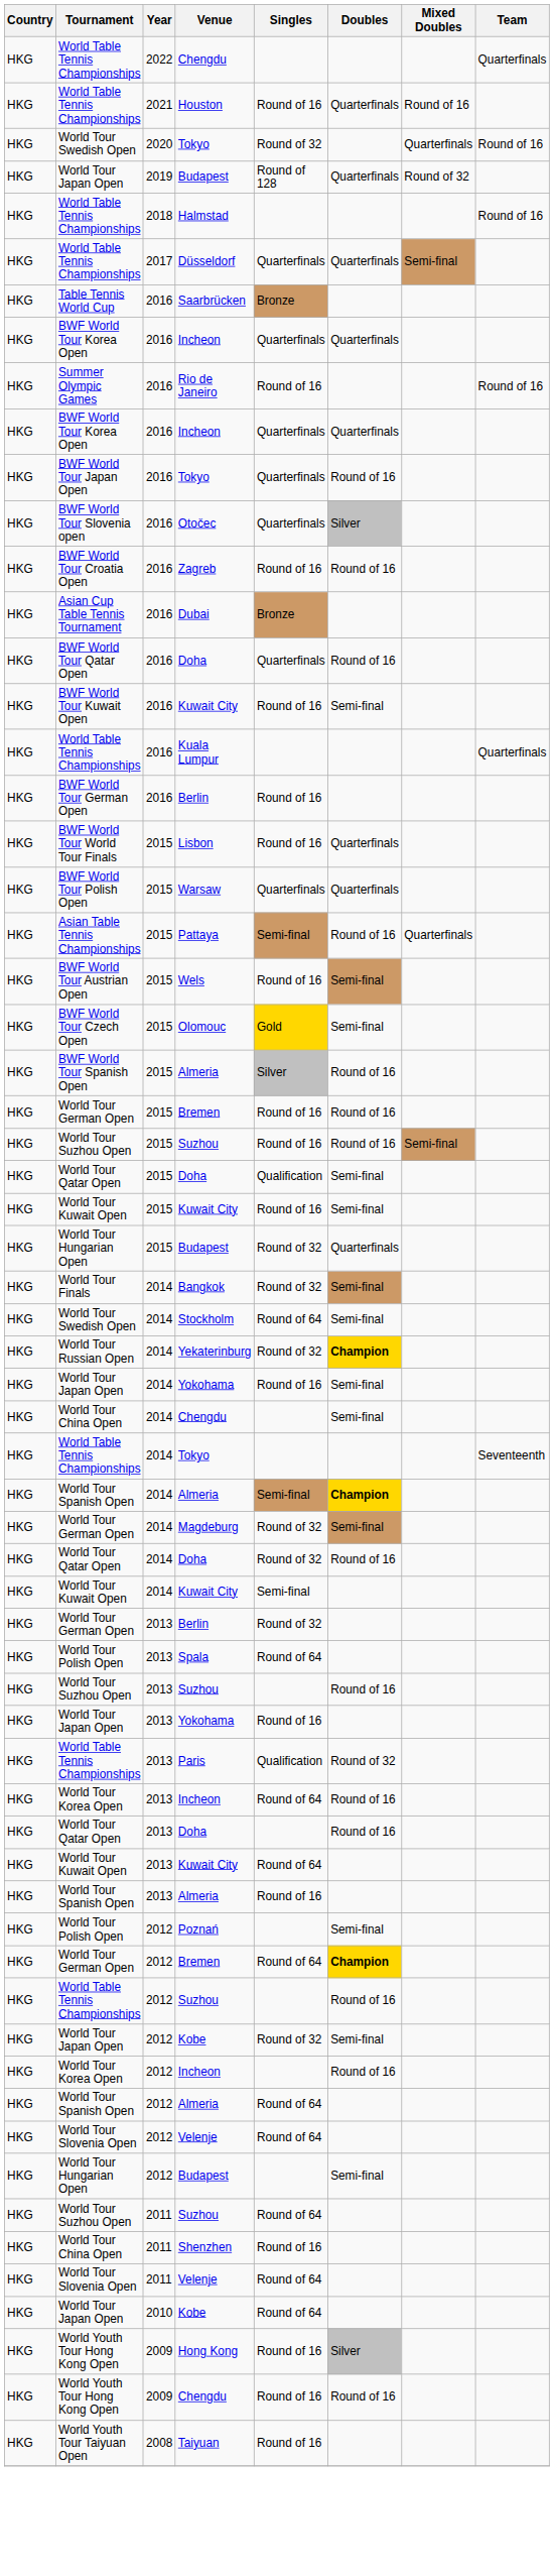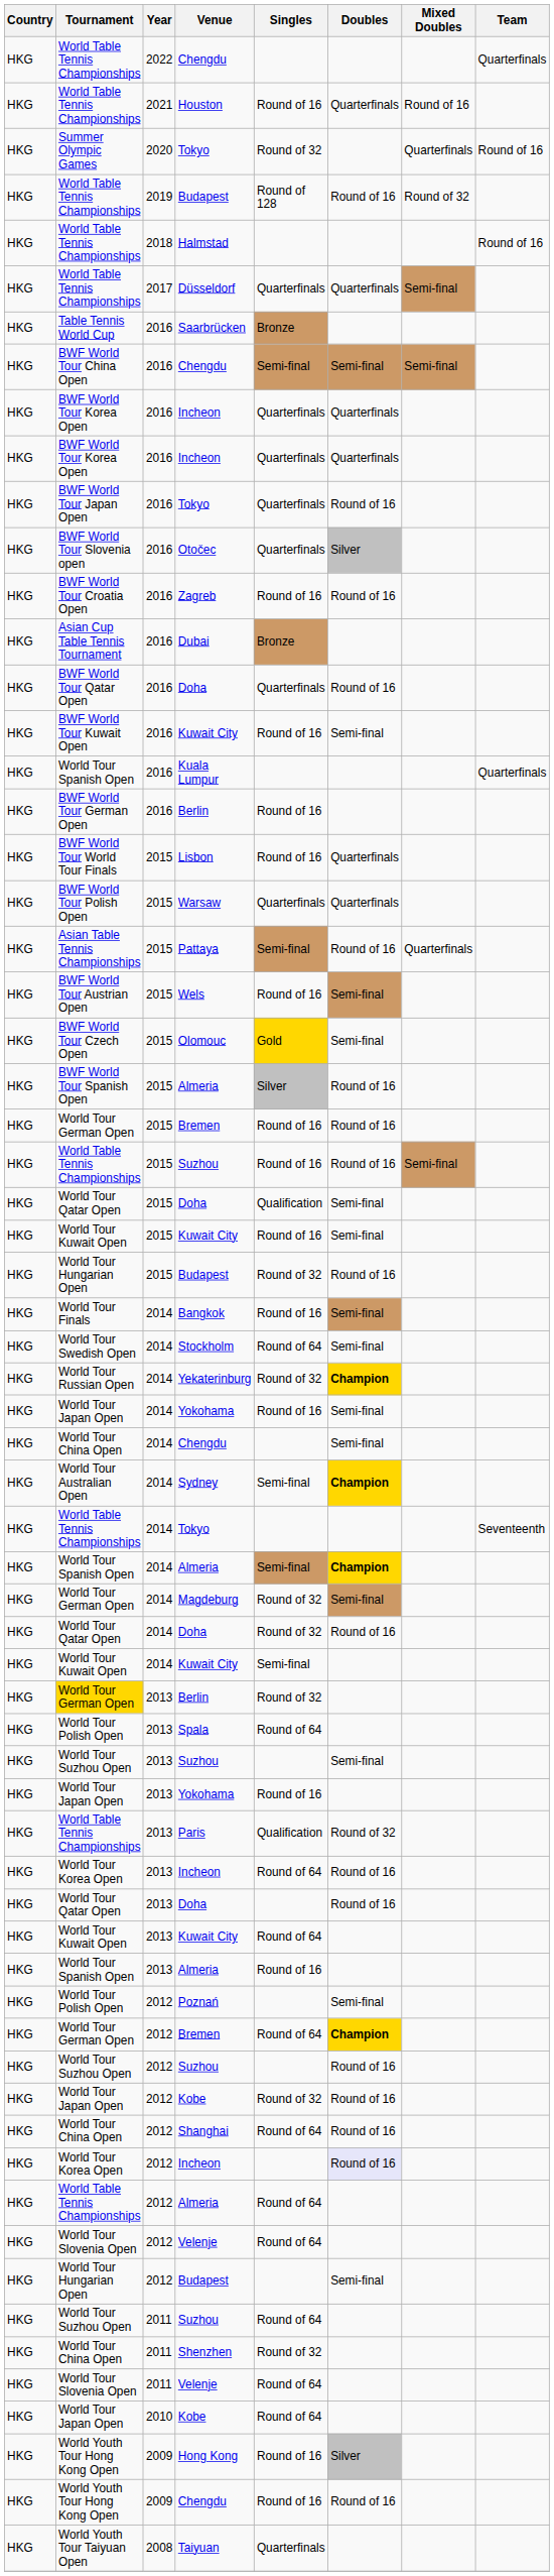2020 / Tokyo | Tournament: World Tour Swedish Open -> Summer Olympic Games
2019 / Budapest | Tournament: World Tour Japan Open -> World Table Tennis Championships
2019 / Budapest | Doubles: Quarterfinals -> Round of 16
+ row: HKG | BWF World Tour China Open | 2016 | Chengdu | Semi-final | Semi-final | Semi-final
- row: HKG | Summer Olympic Games | 2016 | Rio de Janeiro | Round of 16 | Round of 16
Kuala Lumpur | Tournament: World Table Tennis Championships -> World Tour Spanish Open
2015 / Suzhou | Tournament: World Tour Suzhou Open -> World Table Tennis Championships
2015 / Budapest | Doubles: Quarterfinals -> Round of 16
Bangkok | Singles: Round of 32 -> Round of 16
+ row: HKG | World Tour Australian Open | 2014 | Sydney | Semi-final | Champion
2013 / Berlin | Tournament: no background -> gold background
2013 / Suzhou | Doubles: Round of 16 -> Semi-final
2012 / Suzhou | Tournament: World Table Tennis Championships -> World Tour Suzhou Open
2012 / Kobe | Doubles: Semi-final -> Round of 16
+ row: HKG | World Tour China Open | 2012 | Shanghai | Round of 64 | Round of 16
2012 / Incheon | Doubles: no background -> lavender background
2012 / Almeria | Tournament: World Tour Spanish Open -> World Table Tennis Championships
Shenzhen | Singles: Round of 16 -> Round of 32
Taiyuan | Singles: Round of 16 -> Quarterfinals
